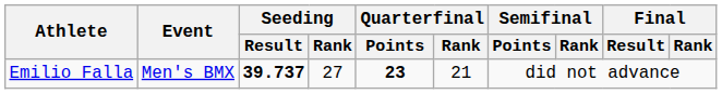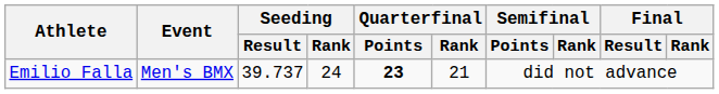Emilio Falla | Seeding / Result: bold -> normal
Emilio Falla | Seeding / Rank: 27 -> 24
